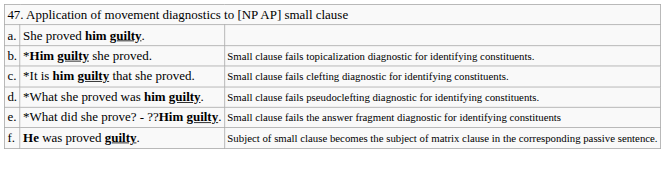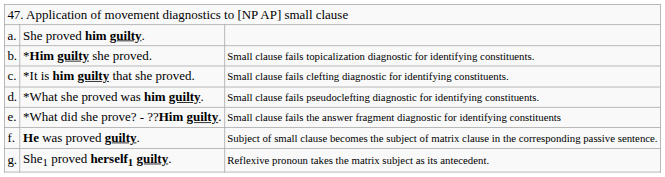+ row: g. | She1 proved herself1 guilty. | Reflexive pronoun takes the matrix subject as its antecedent.
